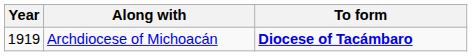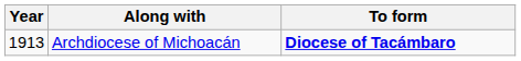Archdiocese of Michoacán | Year: 1919 -> 1913
